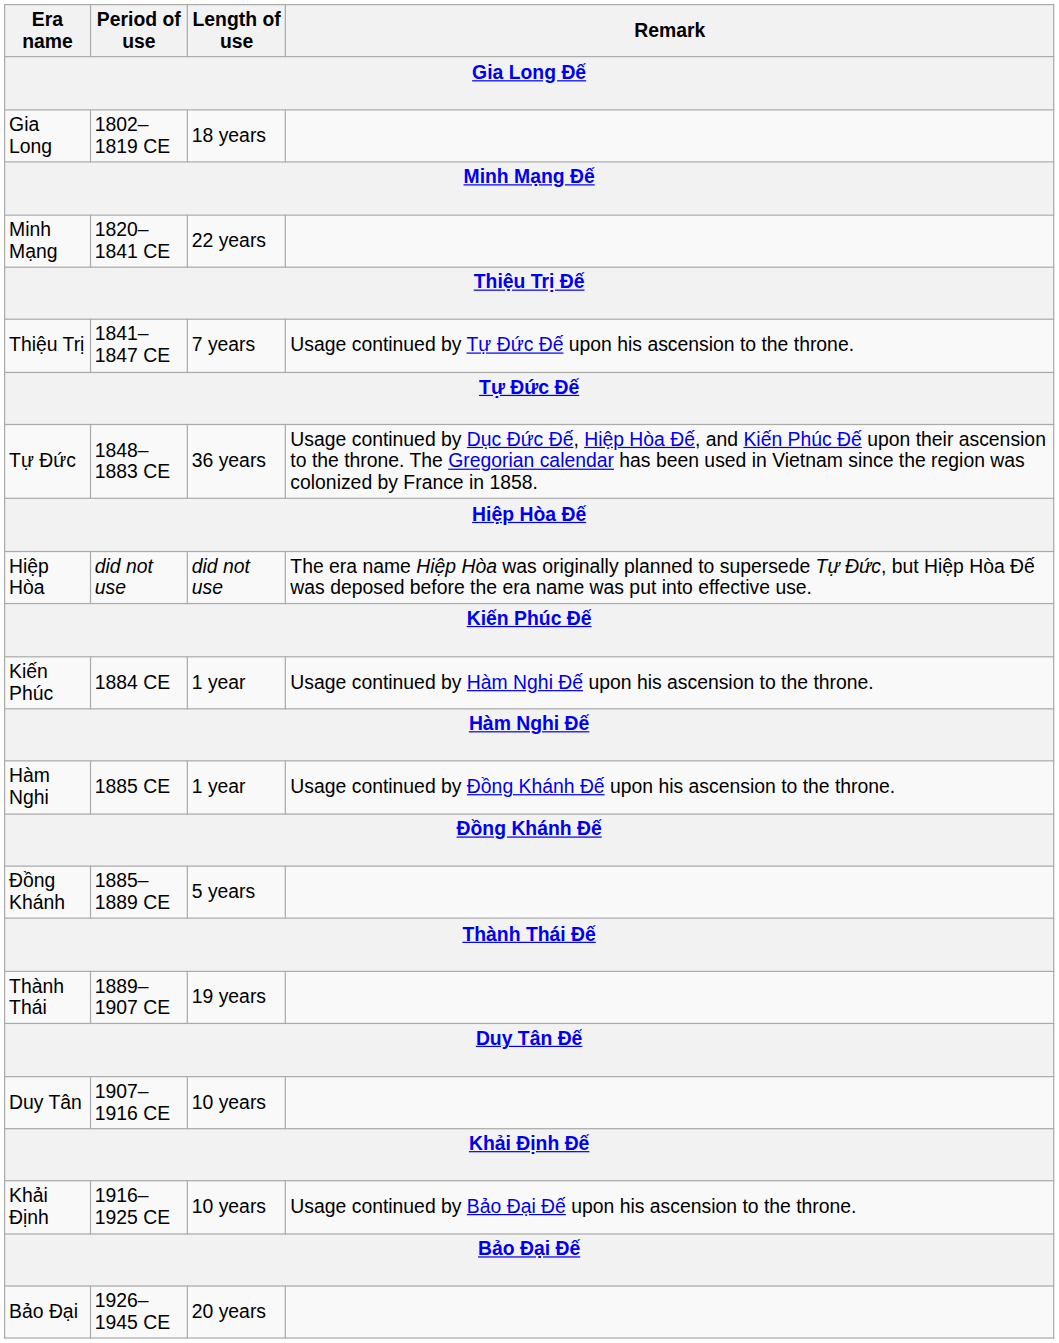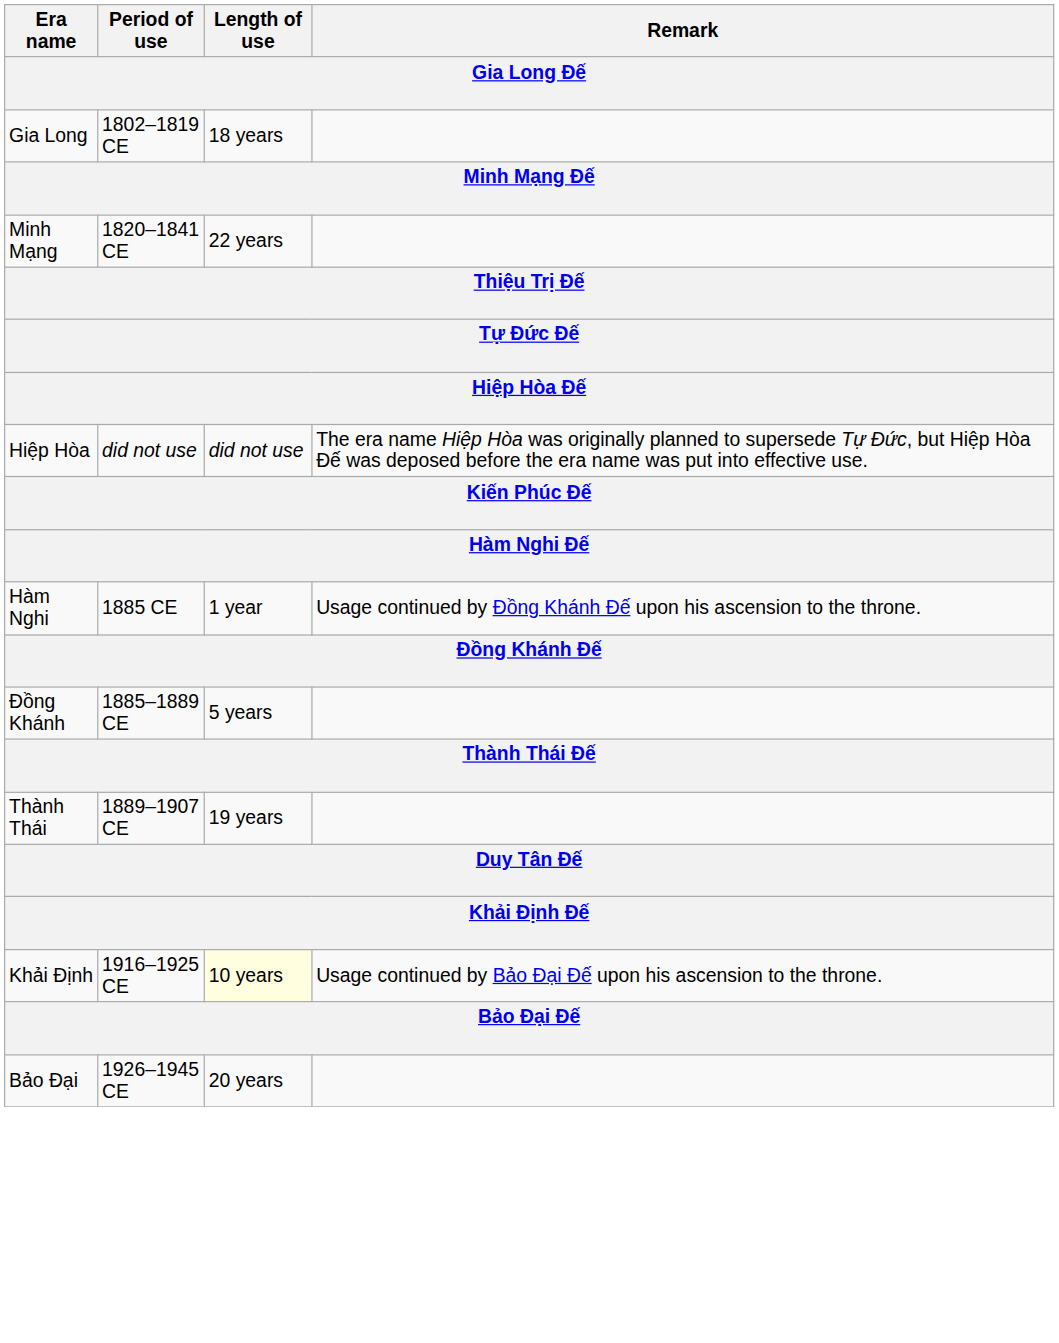- row: Thiệu Trị | 1841–1847 CE | 7 years | Usage continued by Tự Đức Đế upon his ascension to the throne.
- row: Tự Đức | 1848–1883 CE | 36 years | Usage continued by Dục Đức Đế, Hiệp Hòa Đế, and Kiến Phúc Đế upon their ascension to the throne. The Gregorian calendar has been used in Vietnam since the region was colonized by France in 1858.
- row: Kiến Phúc | 1884 CE | 1 year | Usage continued by Hàm Nghi Đế upon his ascension to the throne.
- row: Duy Tân | 1907–1916 CE | 10 years
Khải Định | Length of use: no background -> lightyellow background
